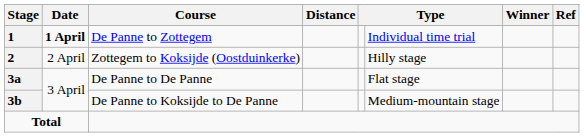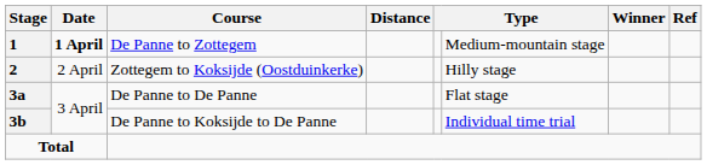De Panne to Zottegem | column 6: Individual time trial -> Medium-mountain stage
De Panne to Koksijde to De Panne | column 6: Medium-mountain stage -> Individual time trial
